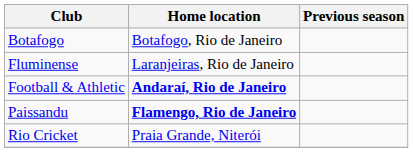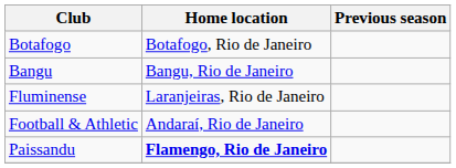+ row: Bangu | Bangu, Rio de Janeiro
Football & Athletic | Home location: bold -> normal
- row: Rio Cricket | Praia Grande, Niterói
